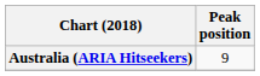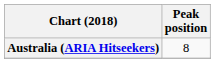Australia (ARIA Hitseekers) | Peak position: 9 -> 8
